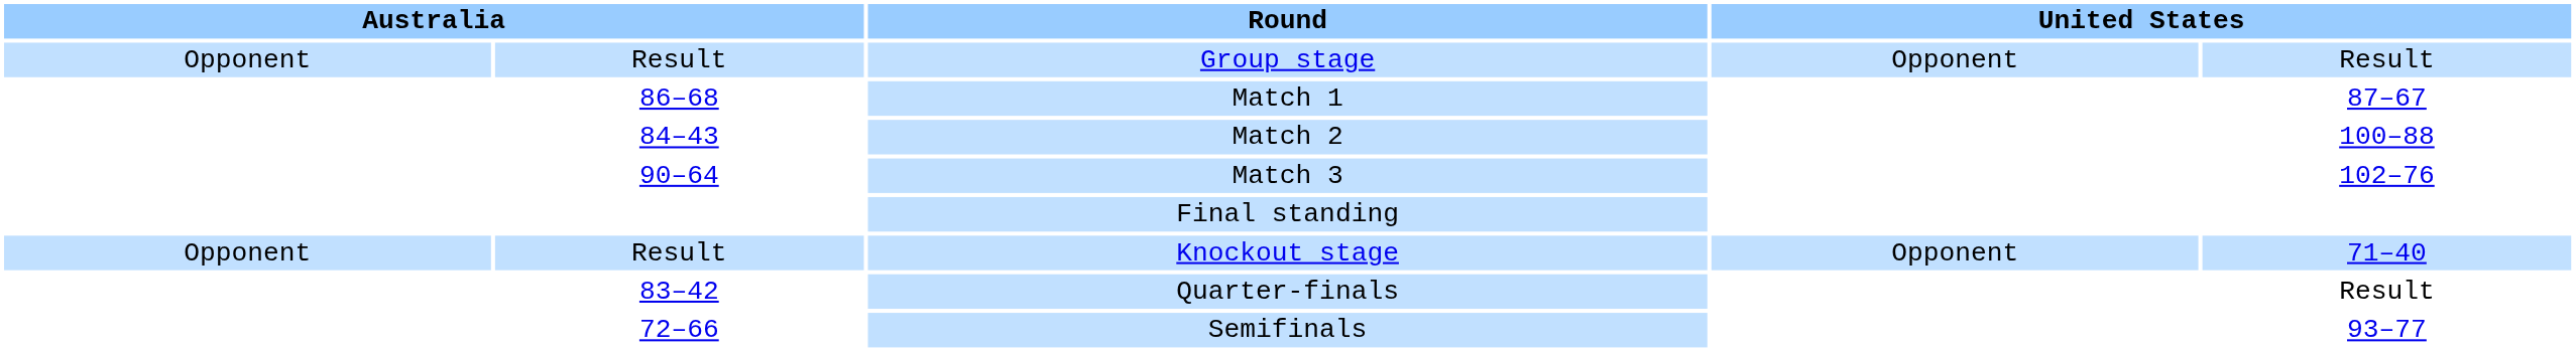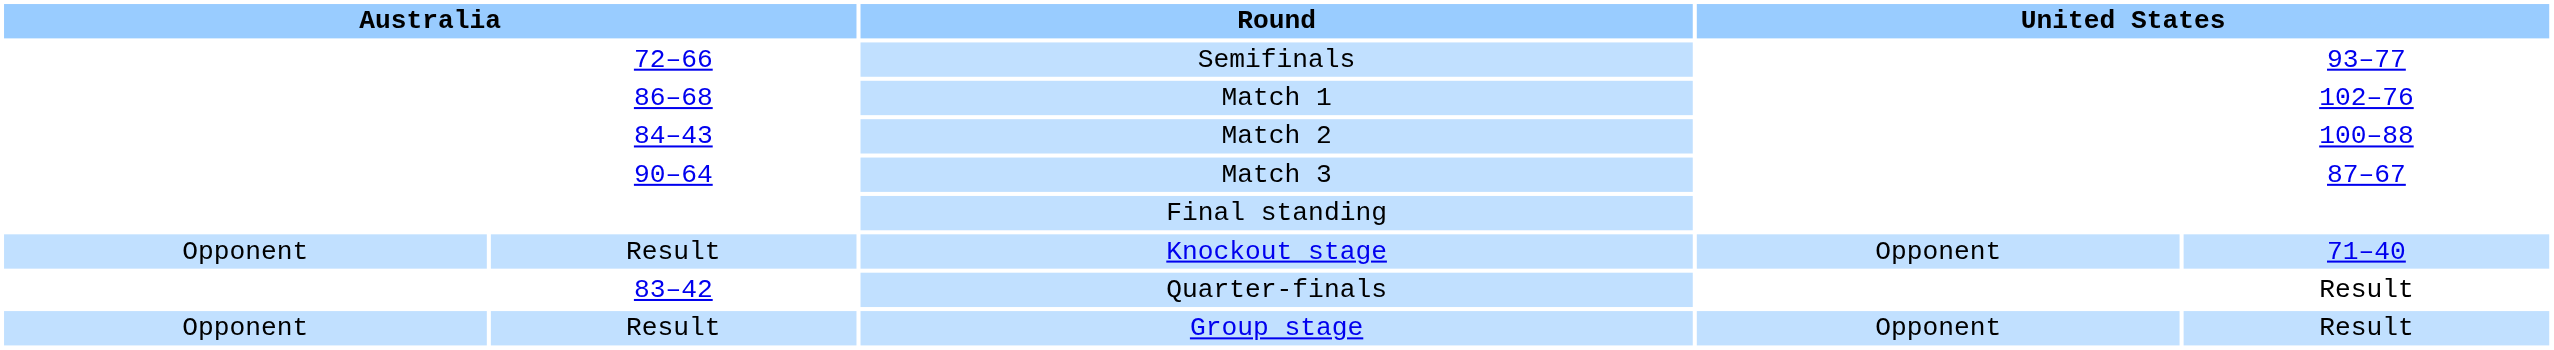rows swapped: Group stage <-> Semifinals
Match 1 | column 5: 87–67 -> 102–76
Match 3 | column 5: 102–76 -> 87–67
